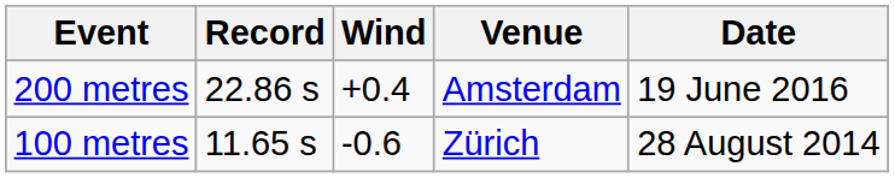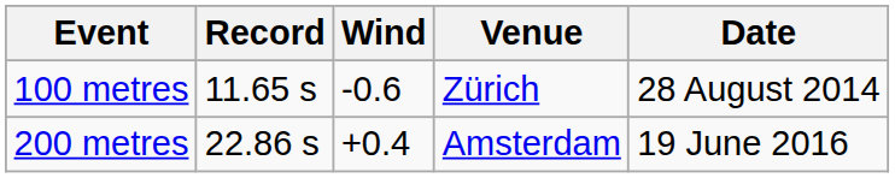rows swapped: 100 metres <-> 200 metres
